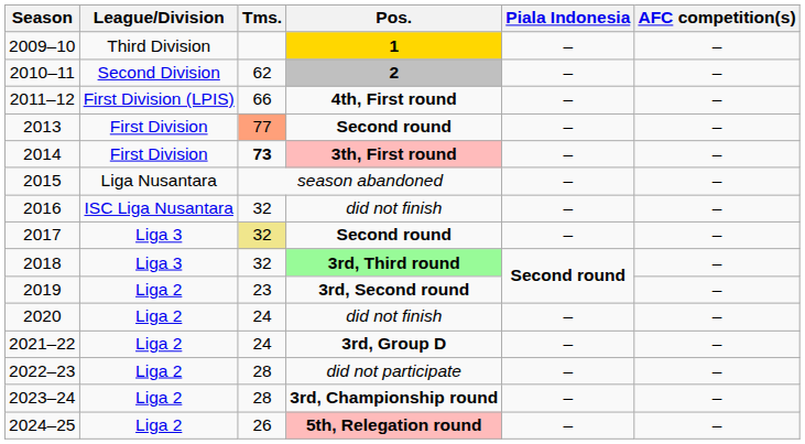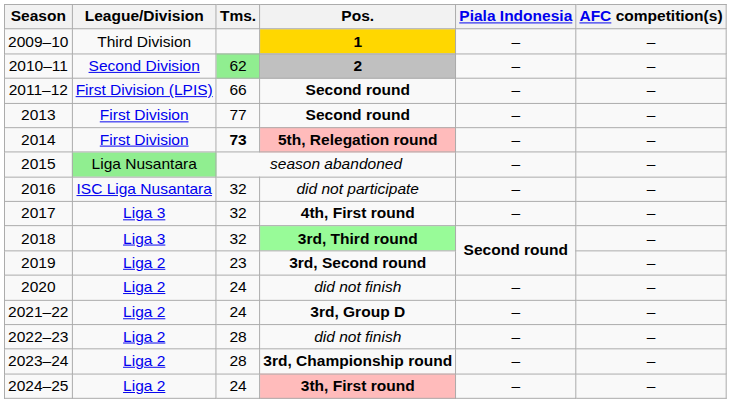2010–11 | Tms.: no background -> lightgreen background
2011–12 | Pos.: 4th, First round -> Second round
2013 | Tms.: lightsalmon background -> no background
2014 | Pos.: 3th, First round -> 5th, Relegation round
2015 | League/Division: no background -> lightgreen background
2016 | Pos.: did not finish -> did not participate
2017 | Tms.: khaki background -> no background
2017 | Pos.: Second round -> 4th, First round
2022–23 | Pos.: did not participate -> did not finish
2024–25 | Tms.: 26 -> 24
2024–25 | Pos.: 5th, Relegation round -> 3th, First round
